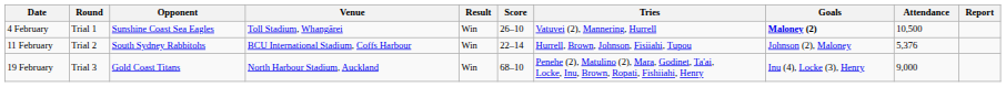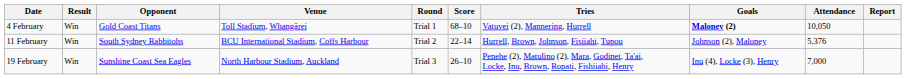columns swapped: Round <-> Result
4 February | Opponent: Sunshine Coast Sea Eagles -> Gold Coast Titans
4 February | Score: 26–10 -> 68–10
4 February | Attendance: 10,500 -> 10,050
19 February | Opponent: Gold Coast Titans -> Sunshine Coast Sea Eagles
19 February | Score: 68–10 -> 26–10
19 February | Attendance: 9,000 -> 7,000
